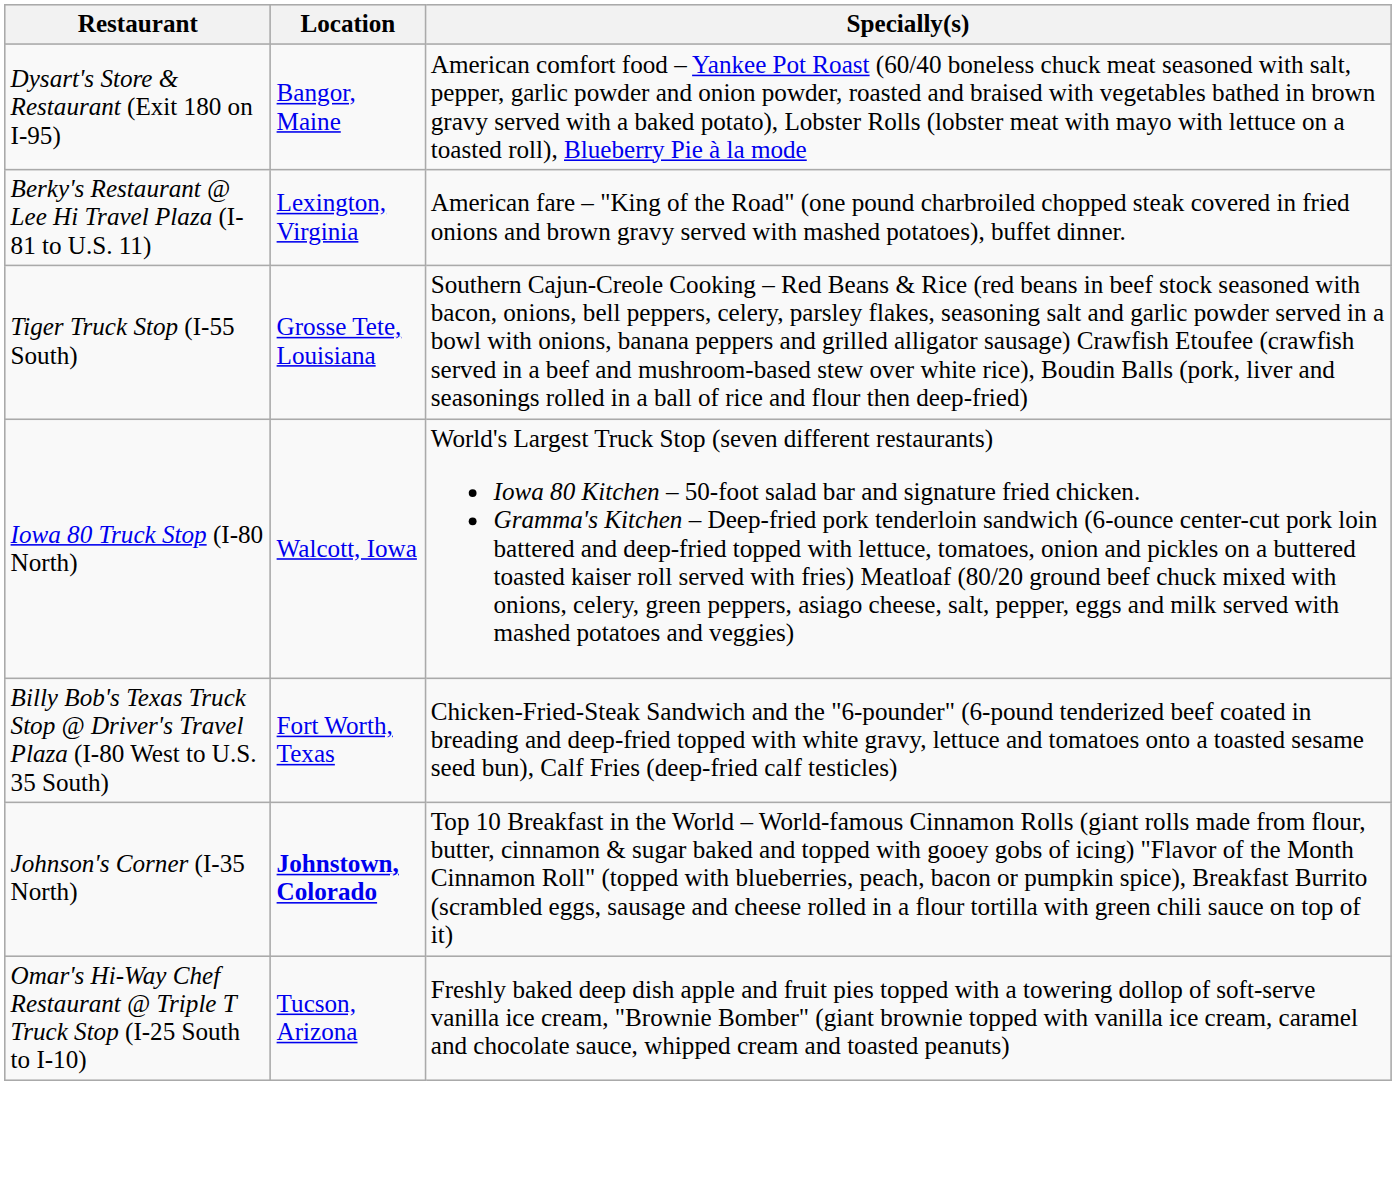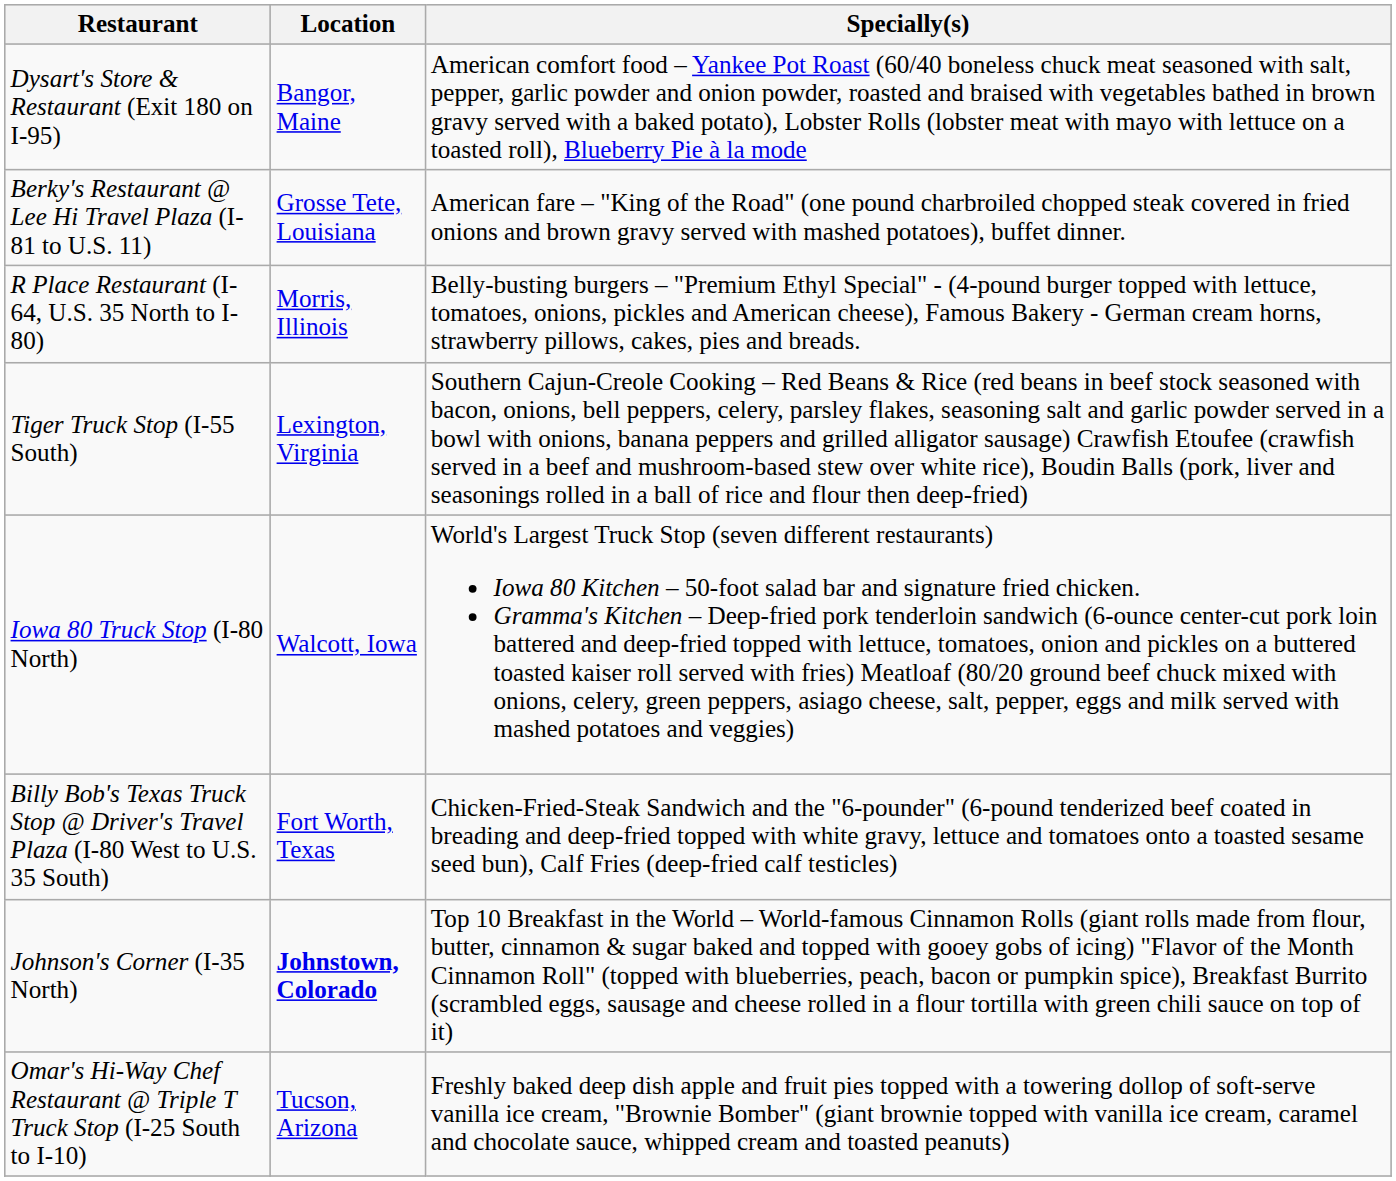Berky's Restaurant @ Lee Hi Travel Plaza (I-81 to U.S. 11) | Location: Lexington, Virginia -> Grosse Tete, Louisiana
+ row: R Place Restaurant (I-64, U.S. 35 North to I-80) | Morris, Illinois | Belly-busting burgers – "Premium Ethyl Special" - (4-pound burger topped with lettuce, tomatoes, onions, pickles and American cheese), Famous Bakery - German cream horns, strawberry pillows, cakes, pies and breads.
Tiger Truck Stop (I-55 South) | Location: Grosse Tete, Louisiana -> Lexington, Virginia
